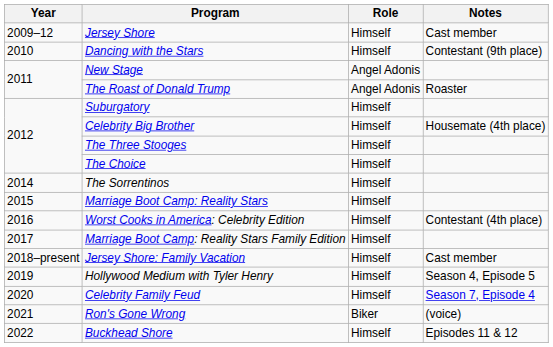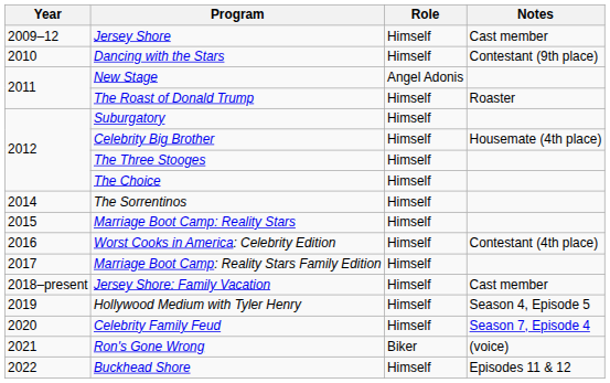The Roast of Donald Trump | Role: Angel Adonis -> Himself
